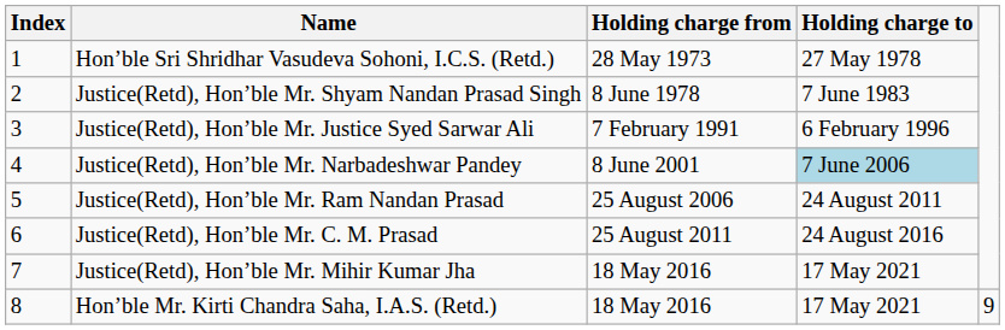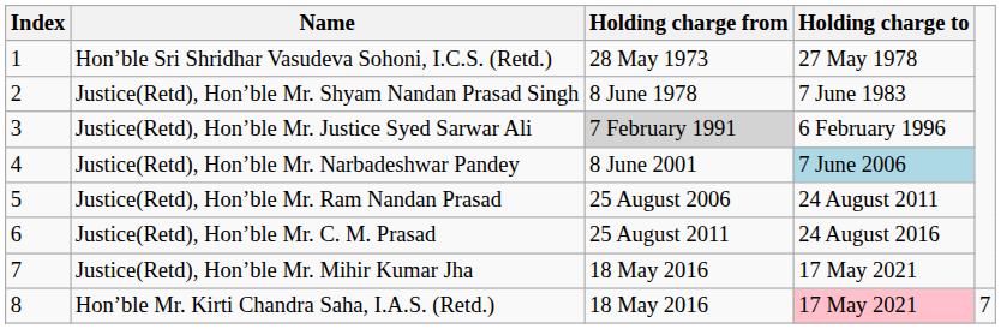Justice(Retd), Hon’ble Mr. Justice Syed Sarwar Ali | Holding charge from: no background -> lightgrey background
Hon’ble Mr. Kirti Chandra Saha, I.A.S. (Retd.) | Holding charge to: no background -> pink background
Hon’ble Mr. Kirti Chandra Saha, I.A.S. (Retd.) | column 5: 9 -> 7
